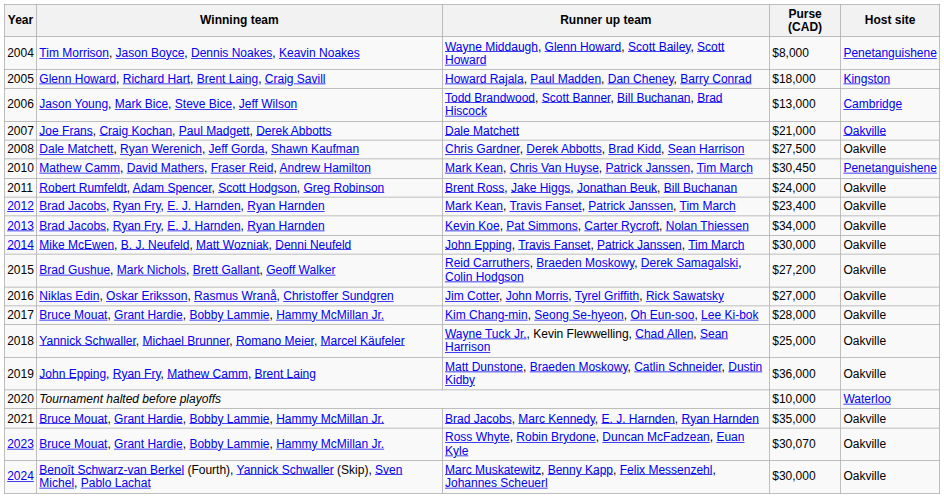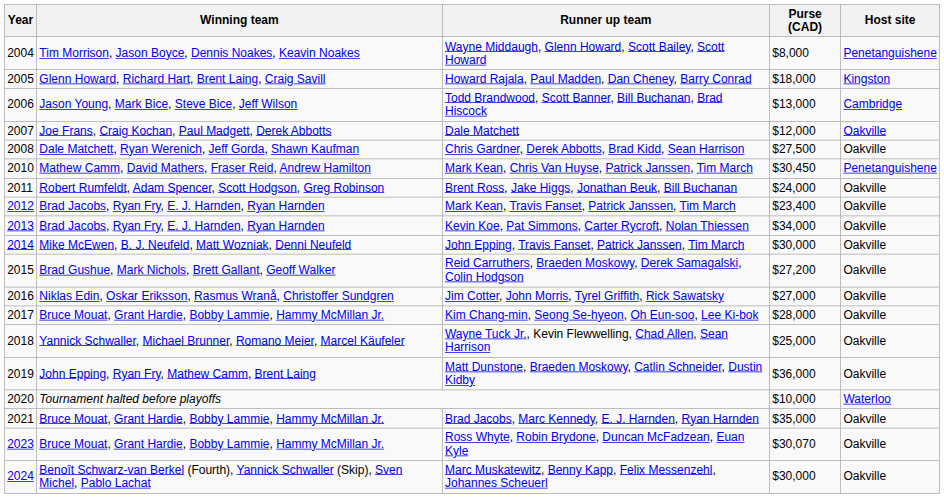Dale Matchett | Purse (CAD): $21,000 -> $12,000
